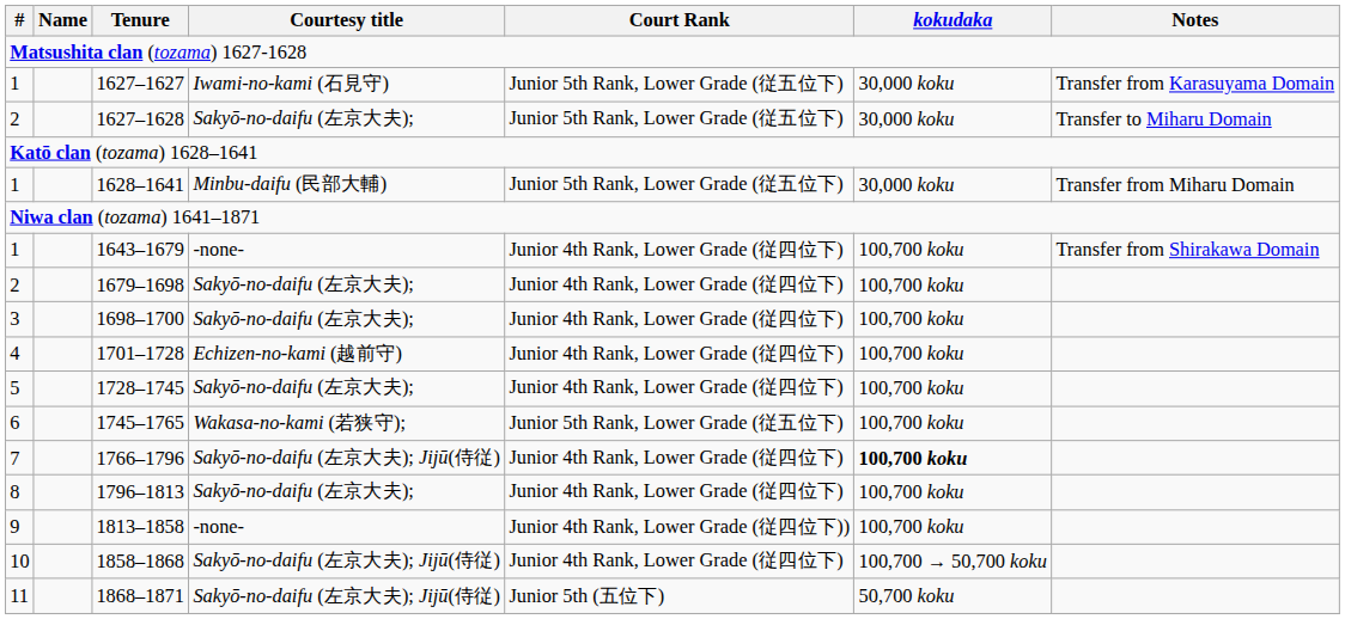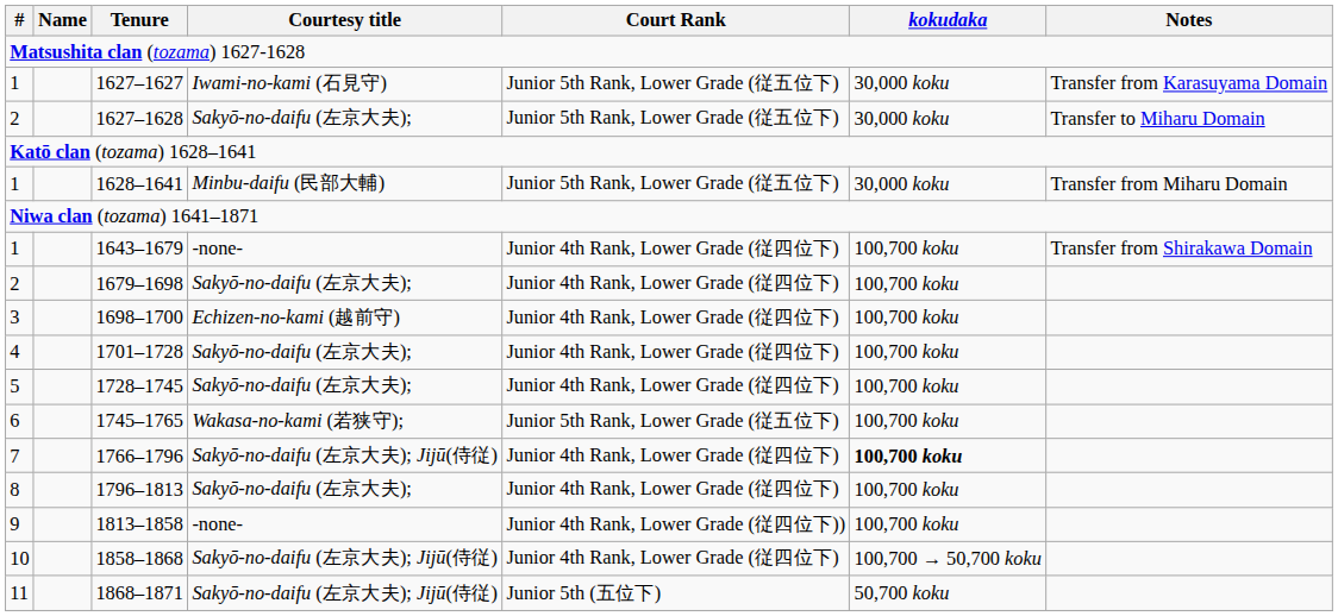1698–1700 | Courtesy title: Sakyō-no-daifu (左京大夫); -> Echizen-no-kami (越前守)
1701–1728 | Courtesy title: Echizen-no-kami (越前守) -> Sakyō-no-daifu (左京大夫);
